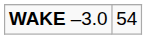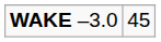WAKE –3.0 | column 2: 54 -> 45
